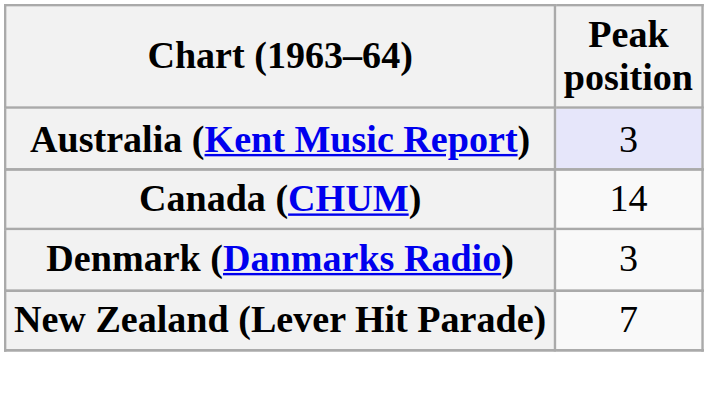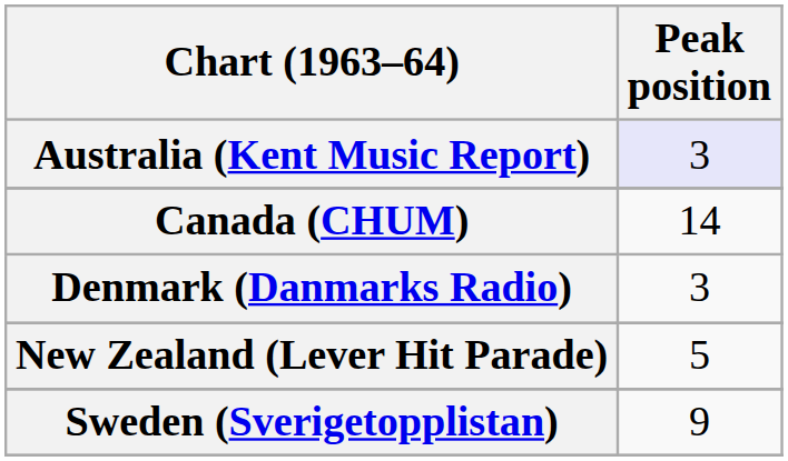New Zealand (Lever Hit Parade) | Peak position: 7 -> 5
+ row: Sweden (Sverigetopplistan) | 9
